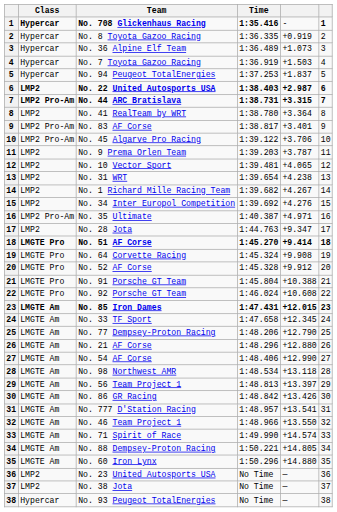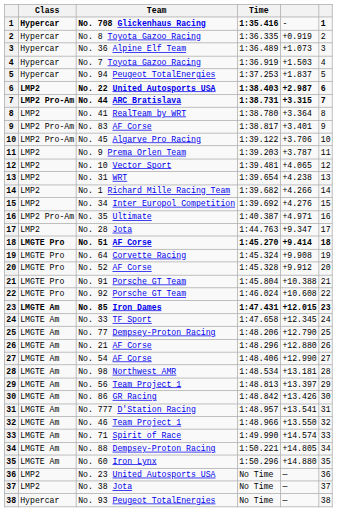No. 1 Richard Mille Racing Team | column 5: +4.267 -> +4.266
No. 98 Northwest AMR | column 5: +13.118 -> +13.181
